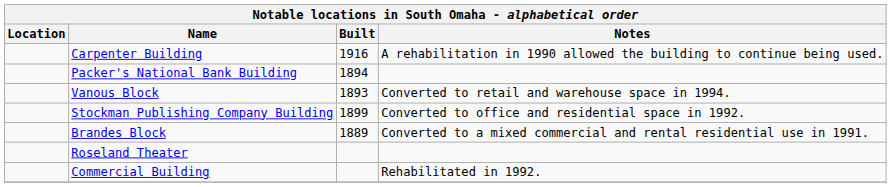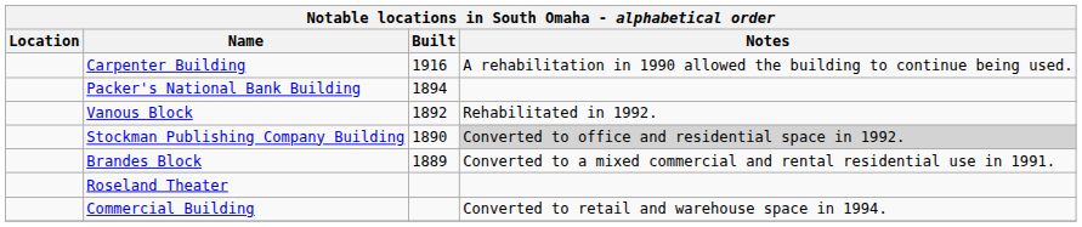Vanous Block | Built: 1893 -> 1892
Vanous Block | Notes: Converted to retail and warehouse space in 1994. -> Rehabilitated in 1992.
Stockman Publishing Company Building | Built: 1899 -> 1890
Stockman Publishing Company Building | Notes: no background -> lightgrey background
Commercial Building | Notes: Rehabilitated in 1992. -> Converted to retail and warehouse space in 1994.
